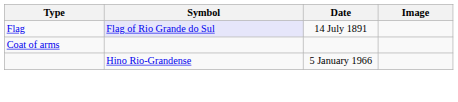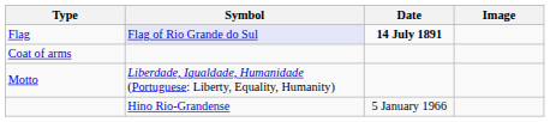Flag | Date: normal -> bold
+ row: Motto | Liberdade, Igualdade, Humanidade (Portuguese: Liberty, Equality, Humanity)
